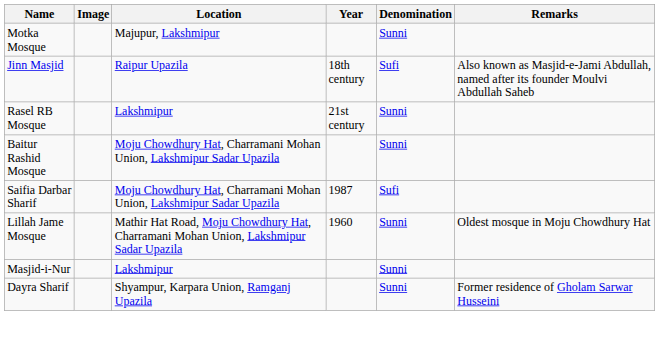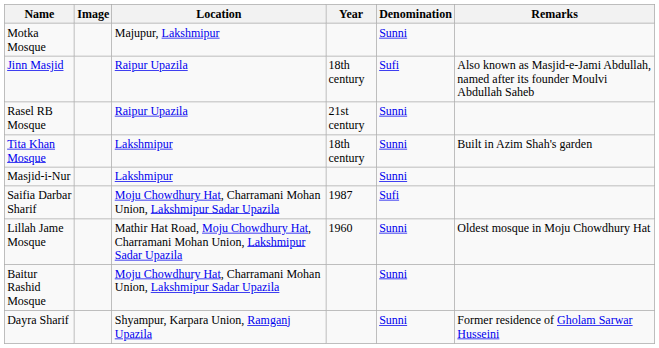Rasel RB Mosque | Location: Lakshmipur -> Raipur Upazila
+ row: Tita Khan Mosque | Lakshmipur | 18th century | Sunni | Built in Azim Shah's garden
rows swapped: Masjid-i-Nur <-> Baitur Rashid Mosque
